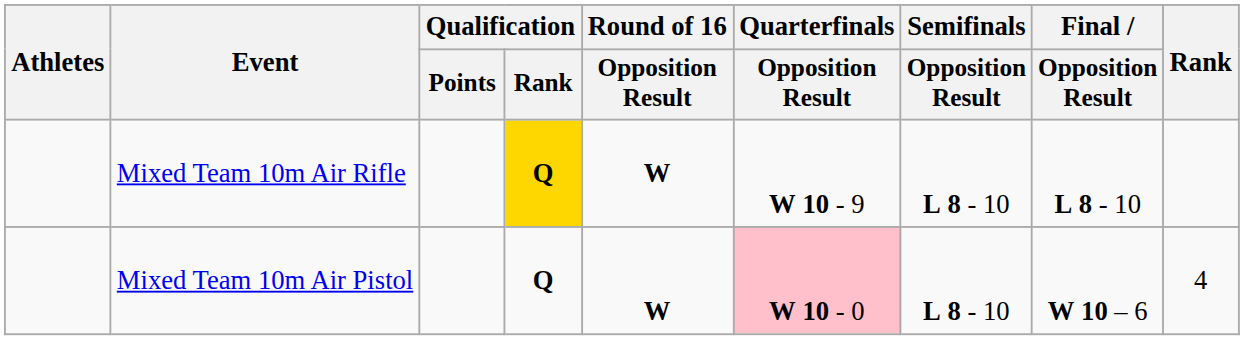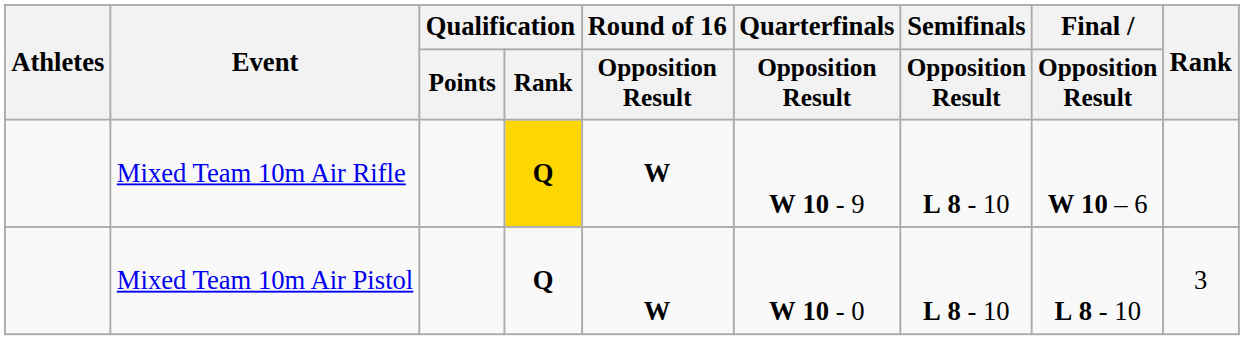Mixed Team 10m Air Rifle | Final / Opposition Result: L 8 - 10 -> W 10 – 6
Mixed Team 10m Air Pistol | Quarterfinals / Opposition Result: pink background -> no background
Mixed Team 10m Air Pistol | Final / Opposition Result: W 10 – 6 -> L 8 - 10
Mixed Team 10m Air Pistol | Rank: 4 -> 3
